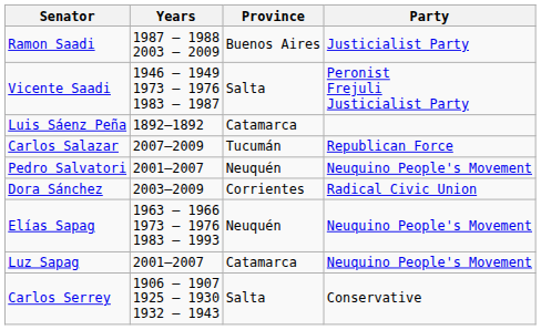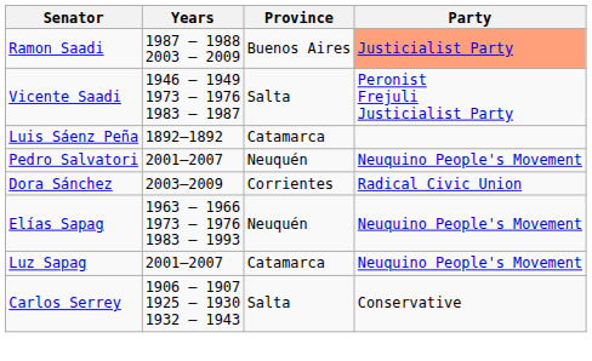Ramon Saadi | Party: no background -> lightsalmon background
- row: Carlos Salazar | 2007–2009 | Tucumán | Republican Force
